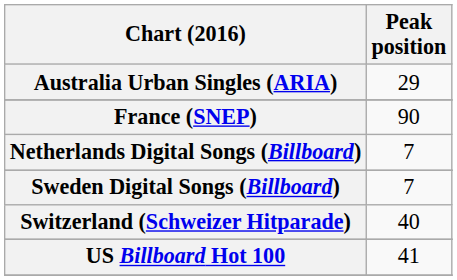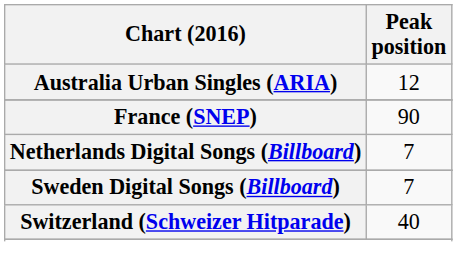Australia Urban Singles (ARIA) | Peak position: 29 -> 12
- row: US Billboard Hot 100 | 41
